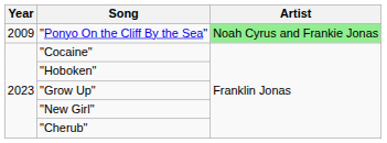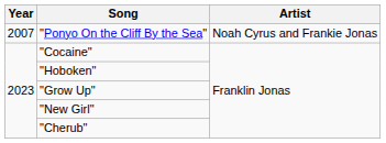"Ponyo On the Cliff By the Sea" | Year: 2009 -> 2007
"Ponyo On the Cliff By the Sea" | Artist: lightgreen background -> no background
